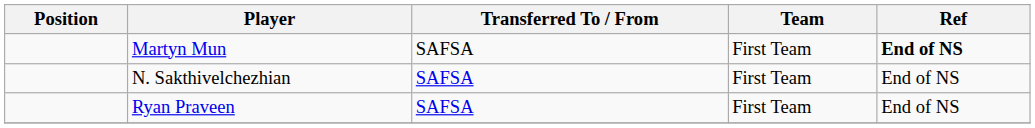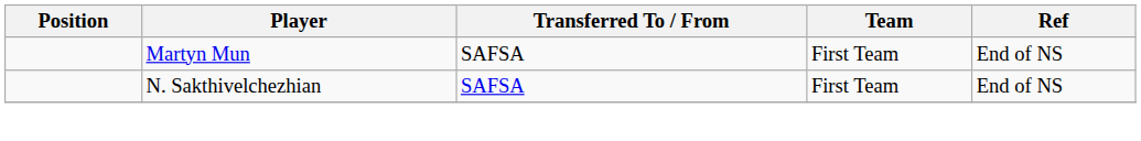Martyn Mun | Ref: bold -> normal
- row: Ryan Praveen | SAFSA | First Team | End of NS
